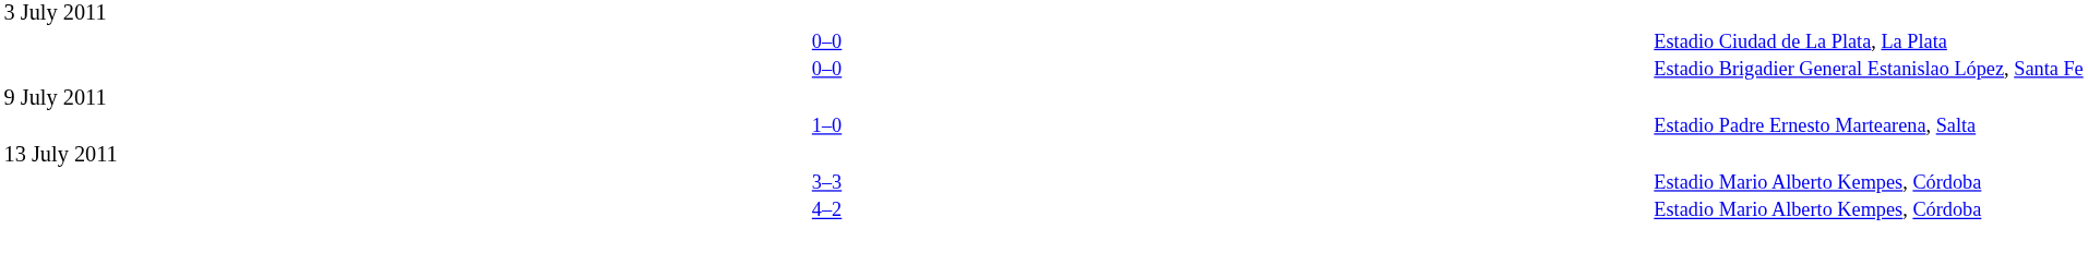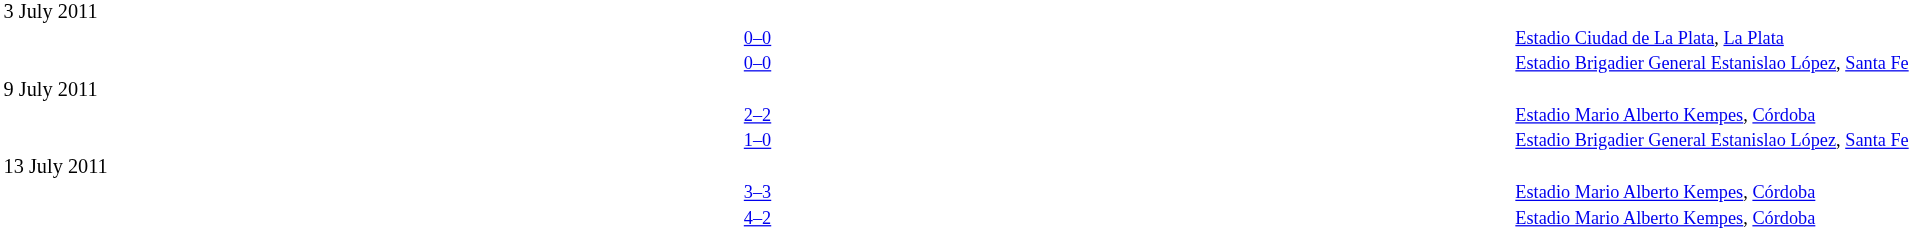+ row: 2–2 | Estadio Mario Alberto Kempes, Córdoba
1–0 | column 4: Estadio Padre Ernesto Martearena, Salta -> Estadio Brigadier General Estanislao López, Santa Fe
